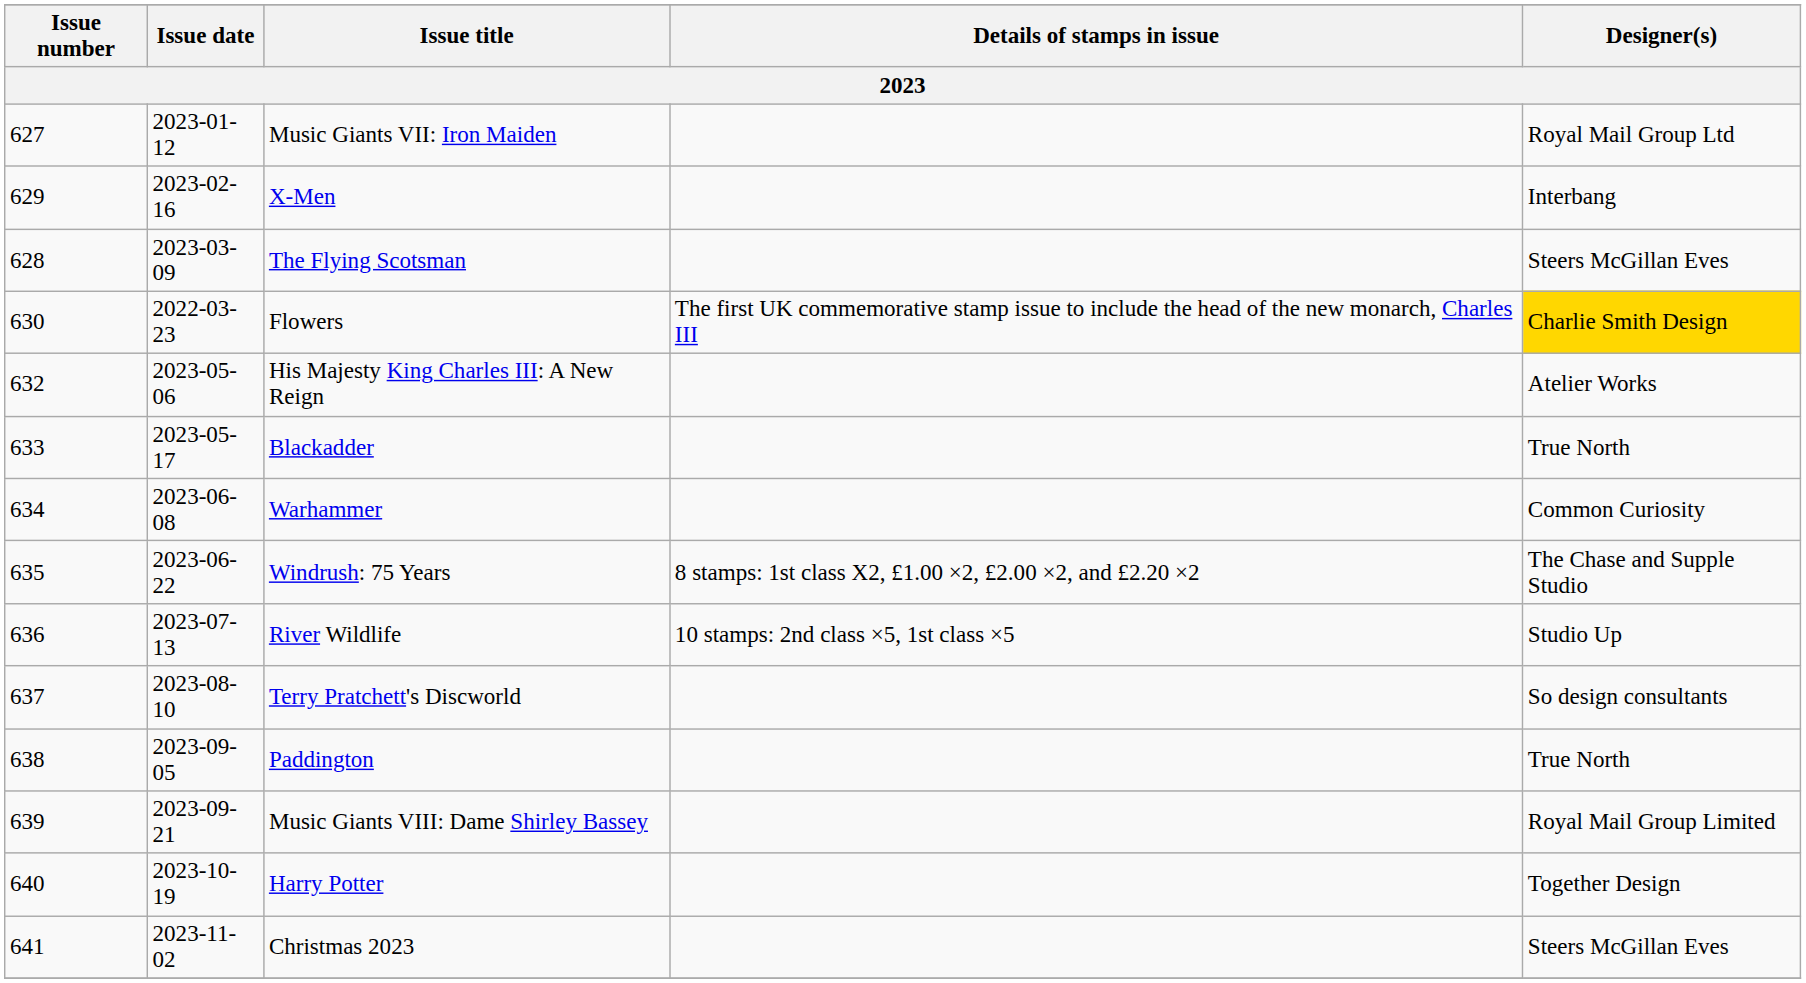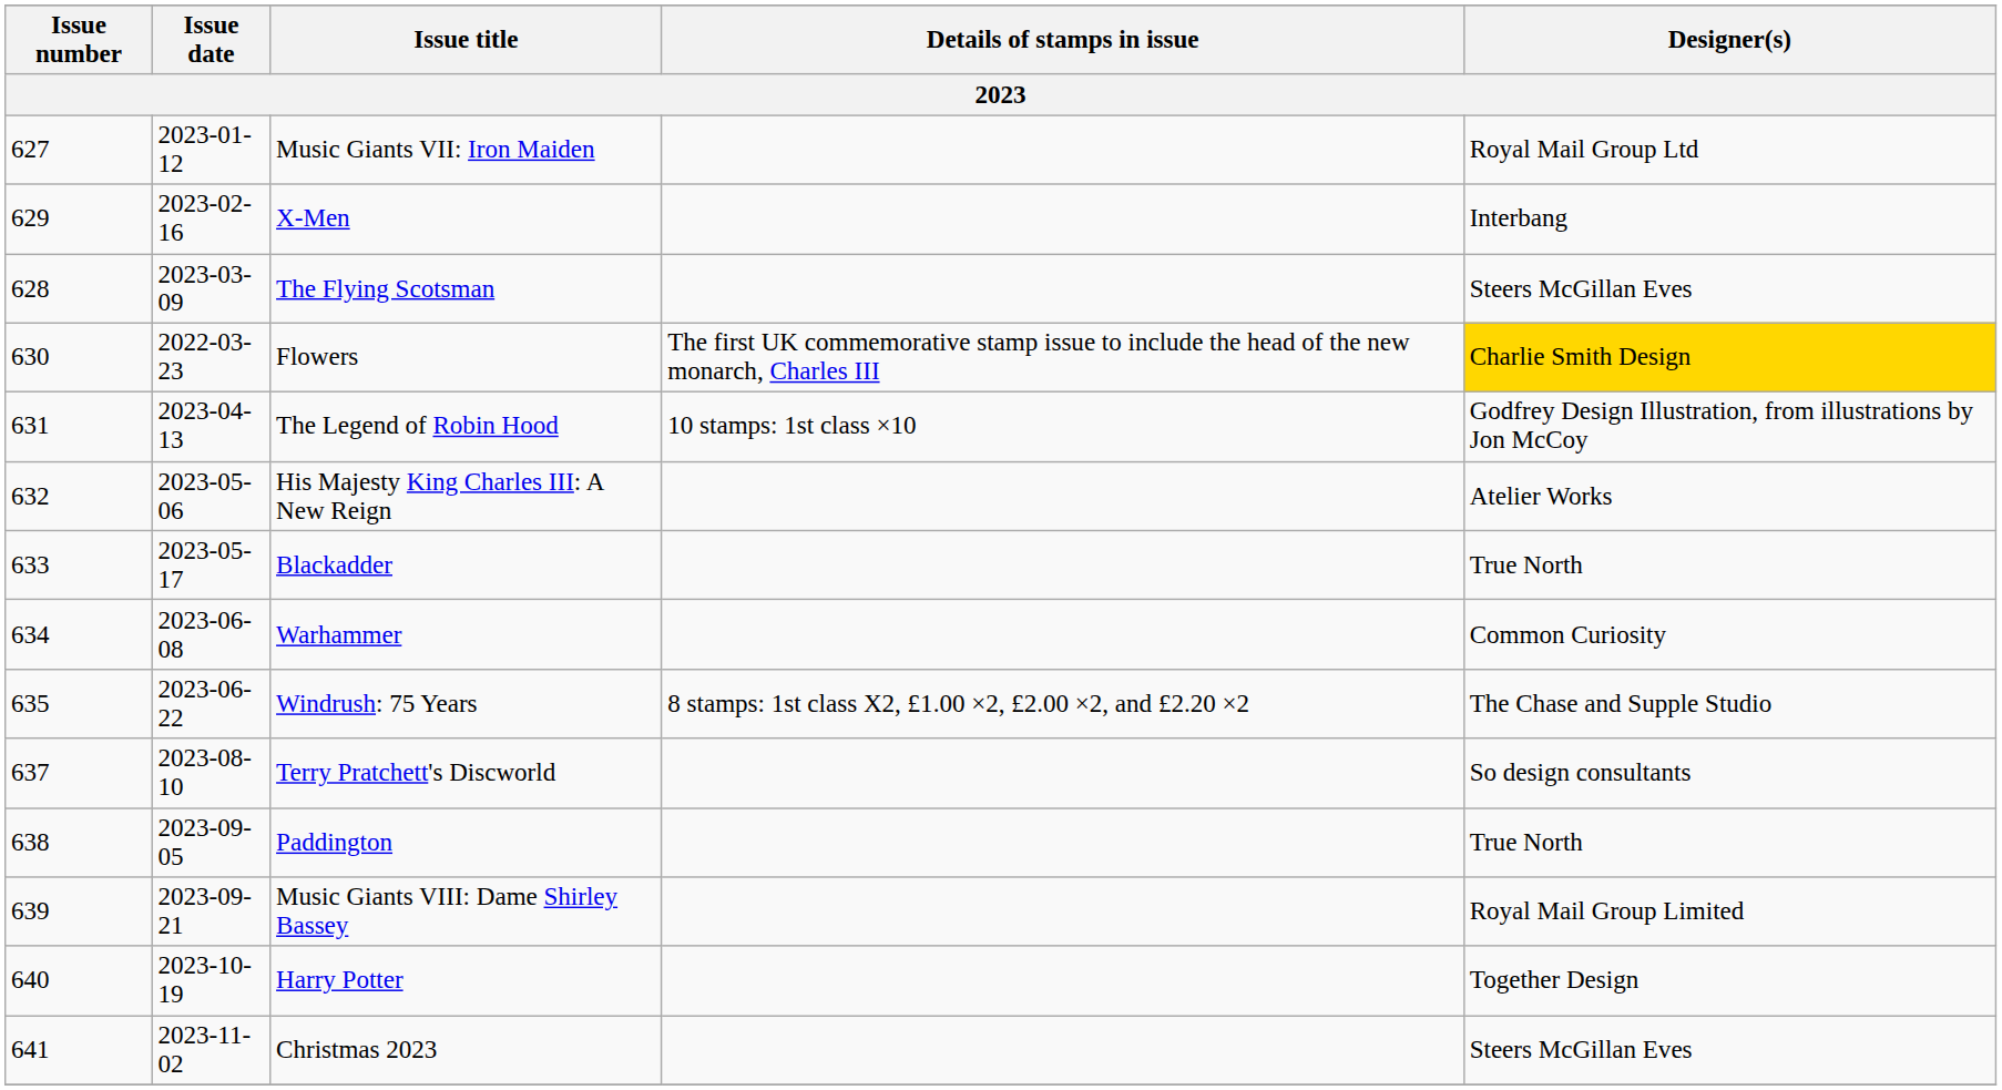+ row: 631 | 2023-04-13 | The Legend of Robin Hood | 10 stamps: 1st class ×10 | Godfrey Design Illustration, from illustrations by Jon McCoy
- row: 636 | 2023-07-13 | River Wildlife | 10 stamps: 2nd class ×5, 1st class ×5 | Studio Up
